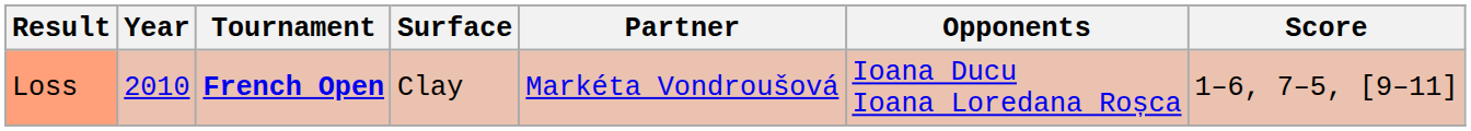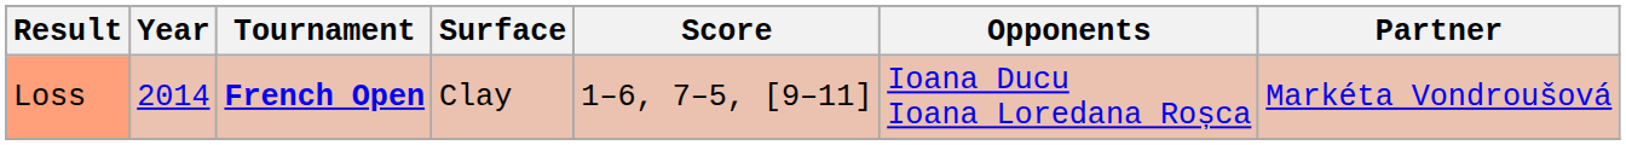columns swapped: Partner <-> Score
Loss | Year: 2010 -> 2014
